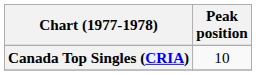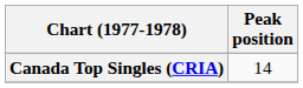Canada Top Singles (CRIA) | Peak position: 10 -> 14
